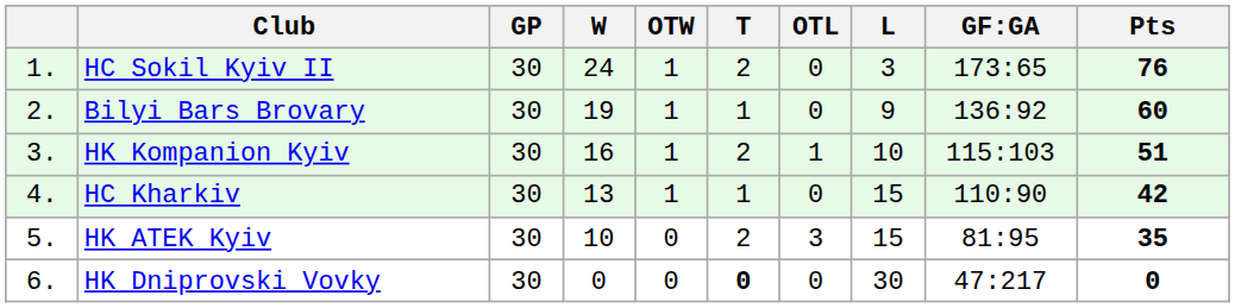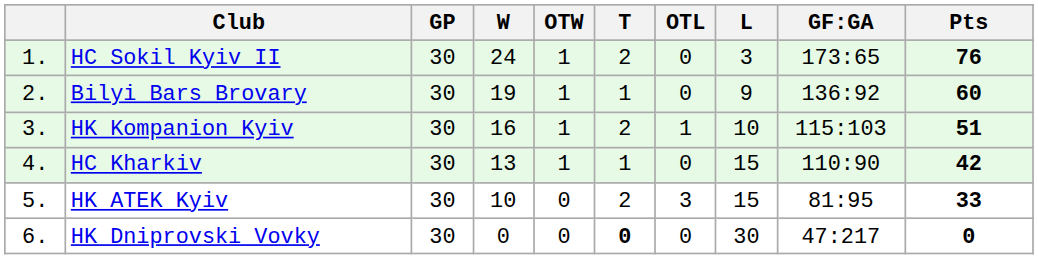HK ATEK Kyiv | Pts: 35 -> 33
